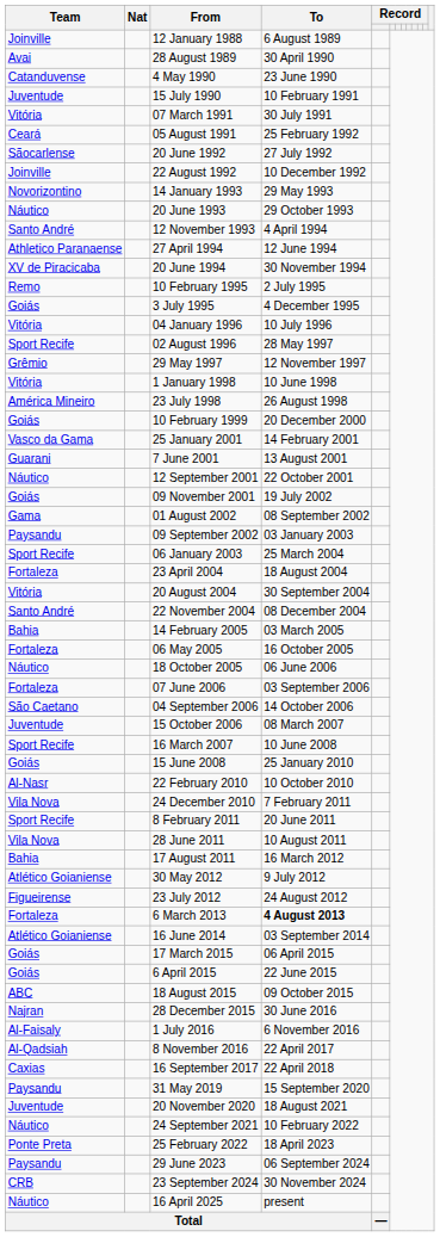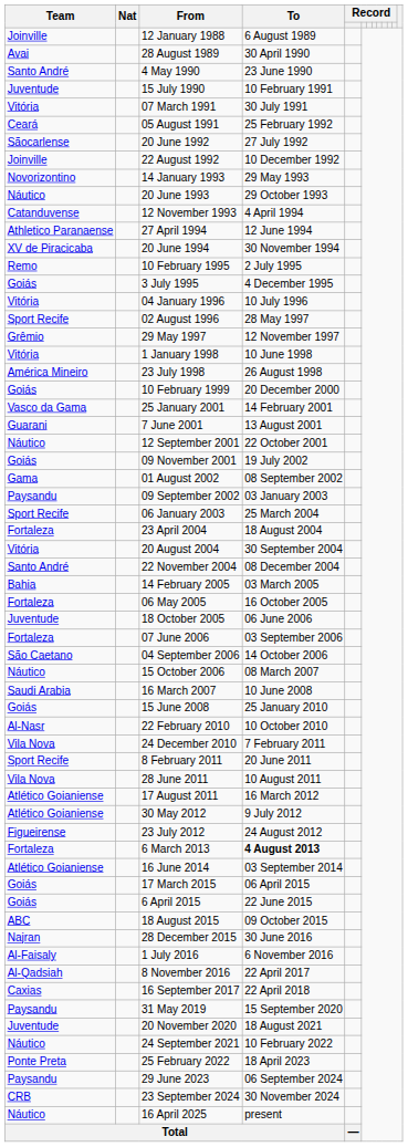4 May 1990 | Team: Catanduvense -> Santo André
12 November 1993 | Team: Santo André -> Catanduvense
18 October 2005 | Team: Náutico -> Juventude
15 October 2006 | Team: Juventude -> Náutico
16 March 2007 | Team: Sport Recife -> Saudi Arabia
17 August 2011 | Team: Bahia -> Atlético Goianiense
